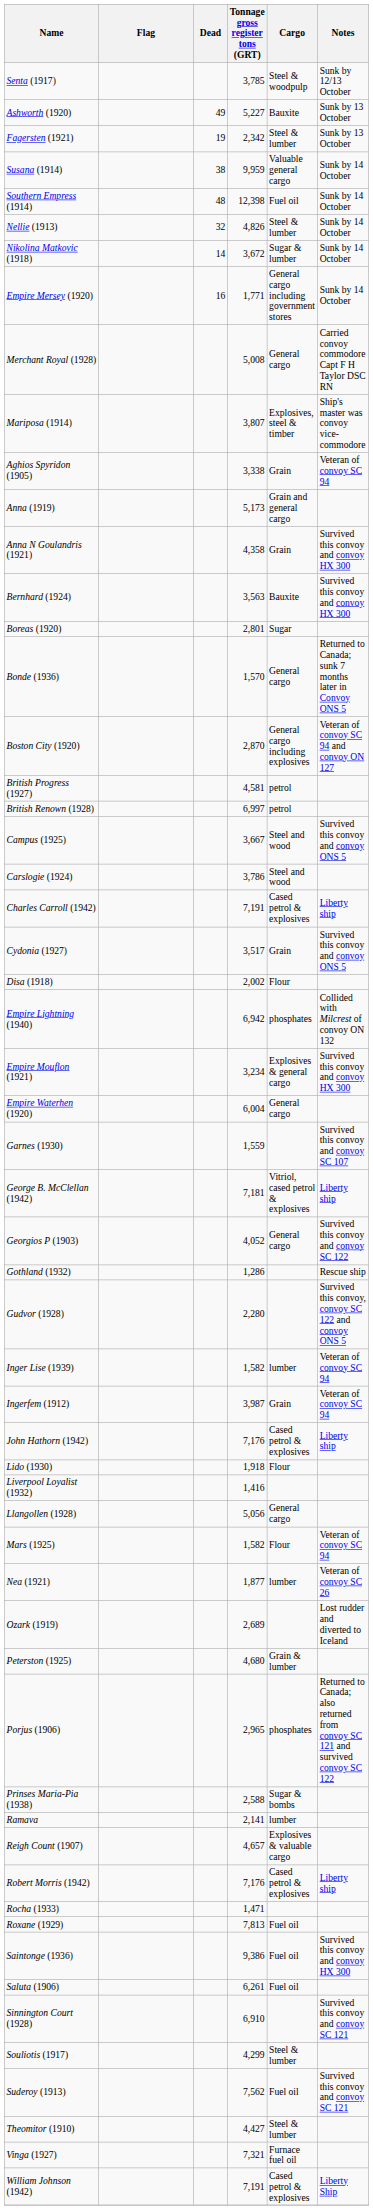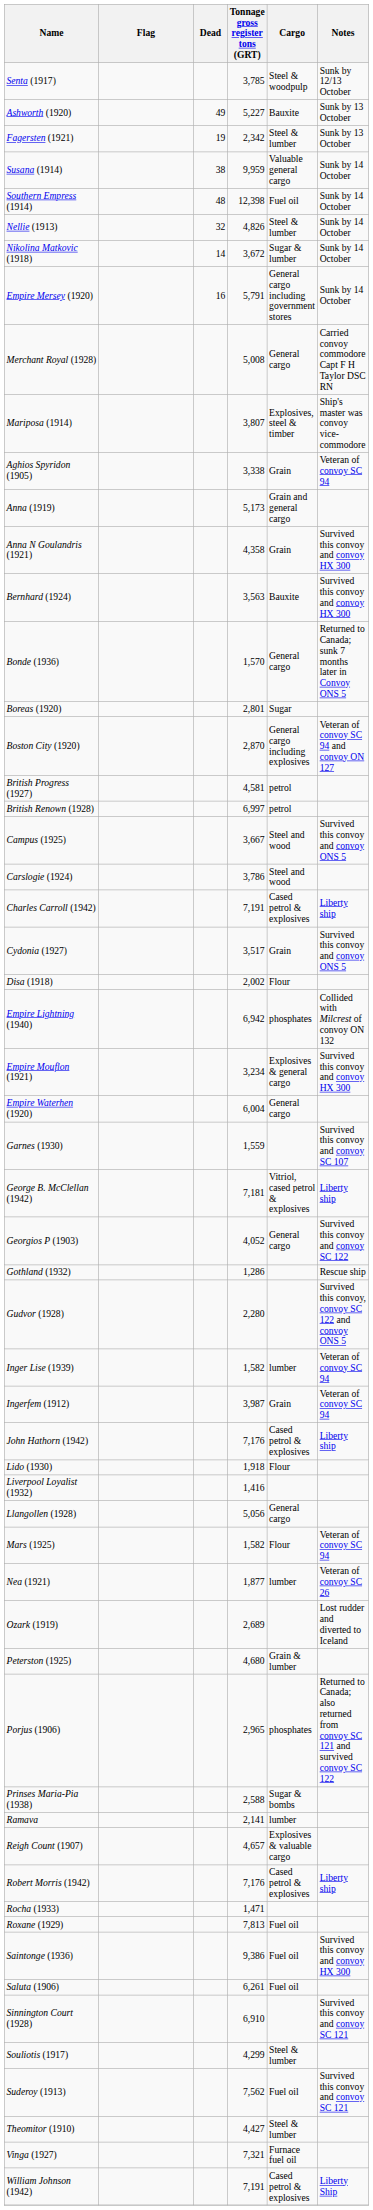Empire Mersey (1920) | Tonnage gross register tons (GRT): 1,771 -> 5,791
rows swapped: Bonde (1936) <-> Boreas (1920)
